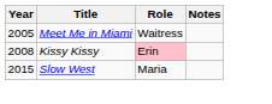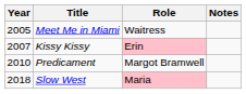Kissy Kissy | Year: 2008 -> 2007
+ row: 2010 | Predicament | Margot Bramwell
Slow West | Year: 2015 -> 2018
Slow West | Role: no background -> pink background
